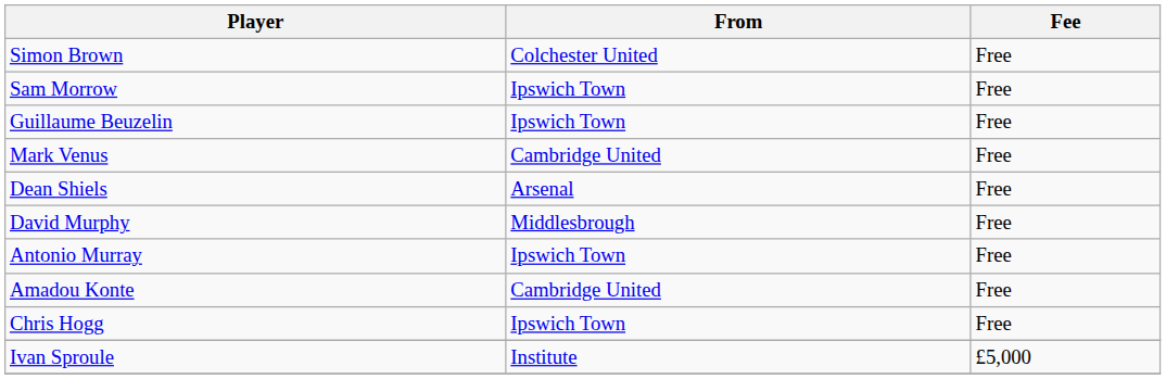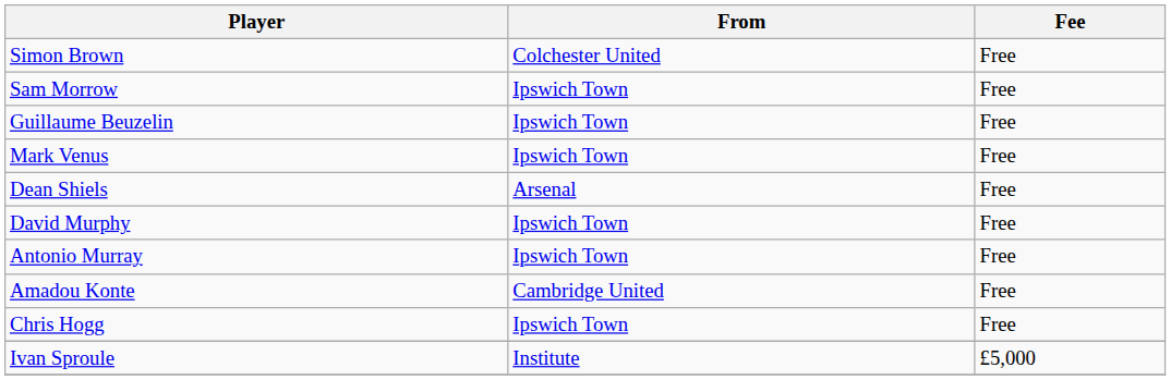Mark Venus | From: Cambridge United -> Ipswich Town
David Murphy | From: Middlesbrough -> Ipswich Town
